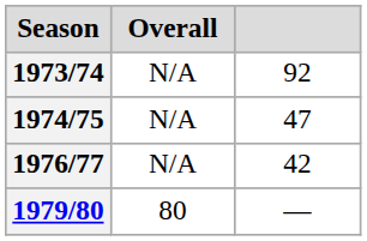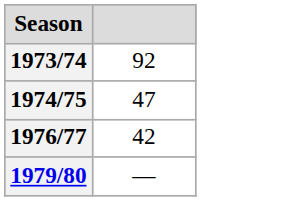- column: Overall | N/A | N/A | N/A | 80
